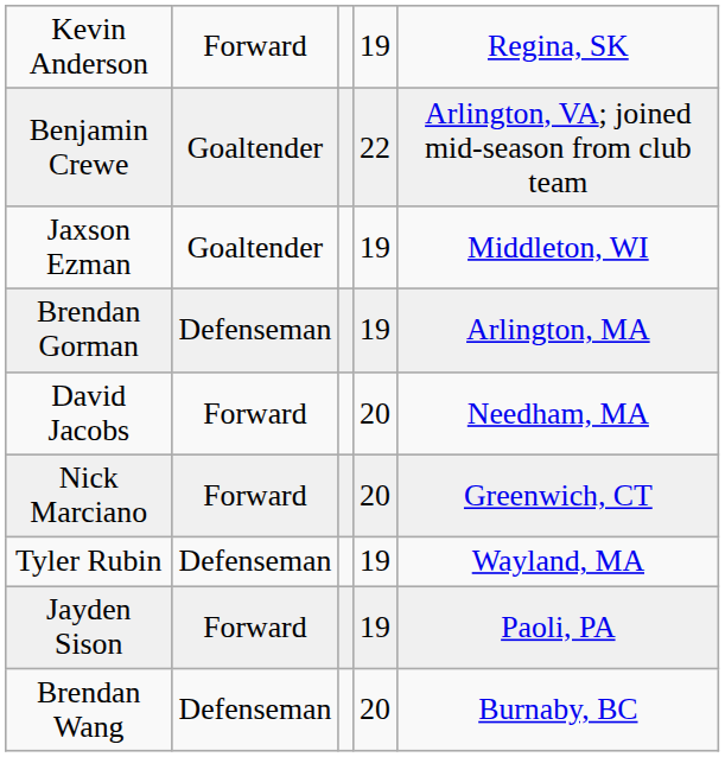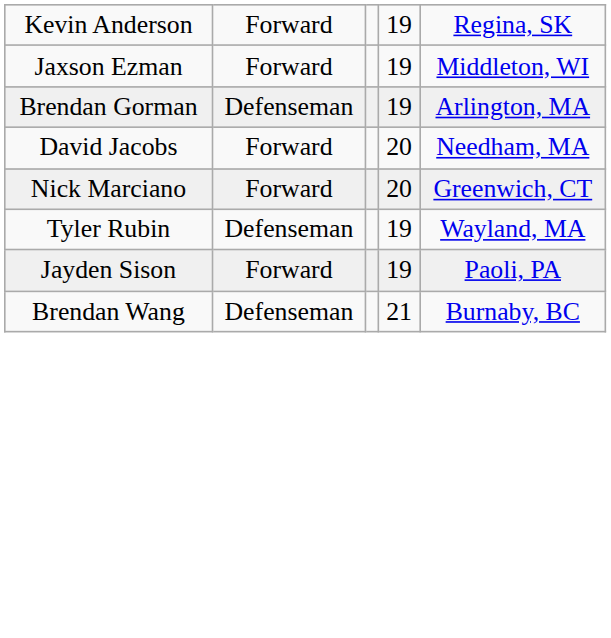- row: Benjamin Crewe | Goaltender | 22 | Arlington, VA; joined mid-season from club team
Jaxson Ezman | column 2: Goaltender -> Forward
Brendan Wang | column 4: 20 -> 21
